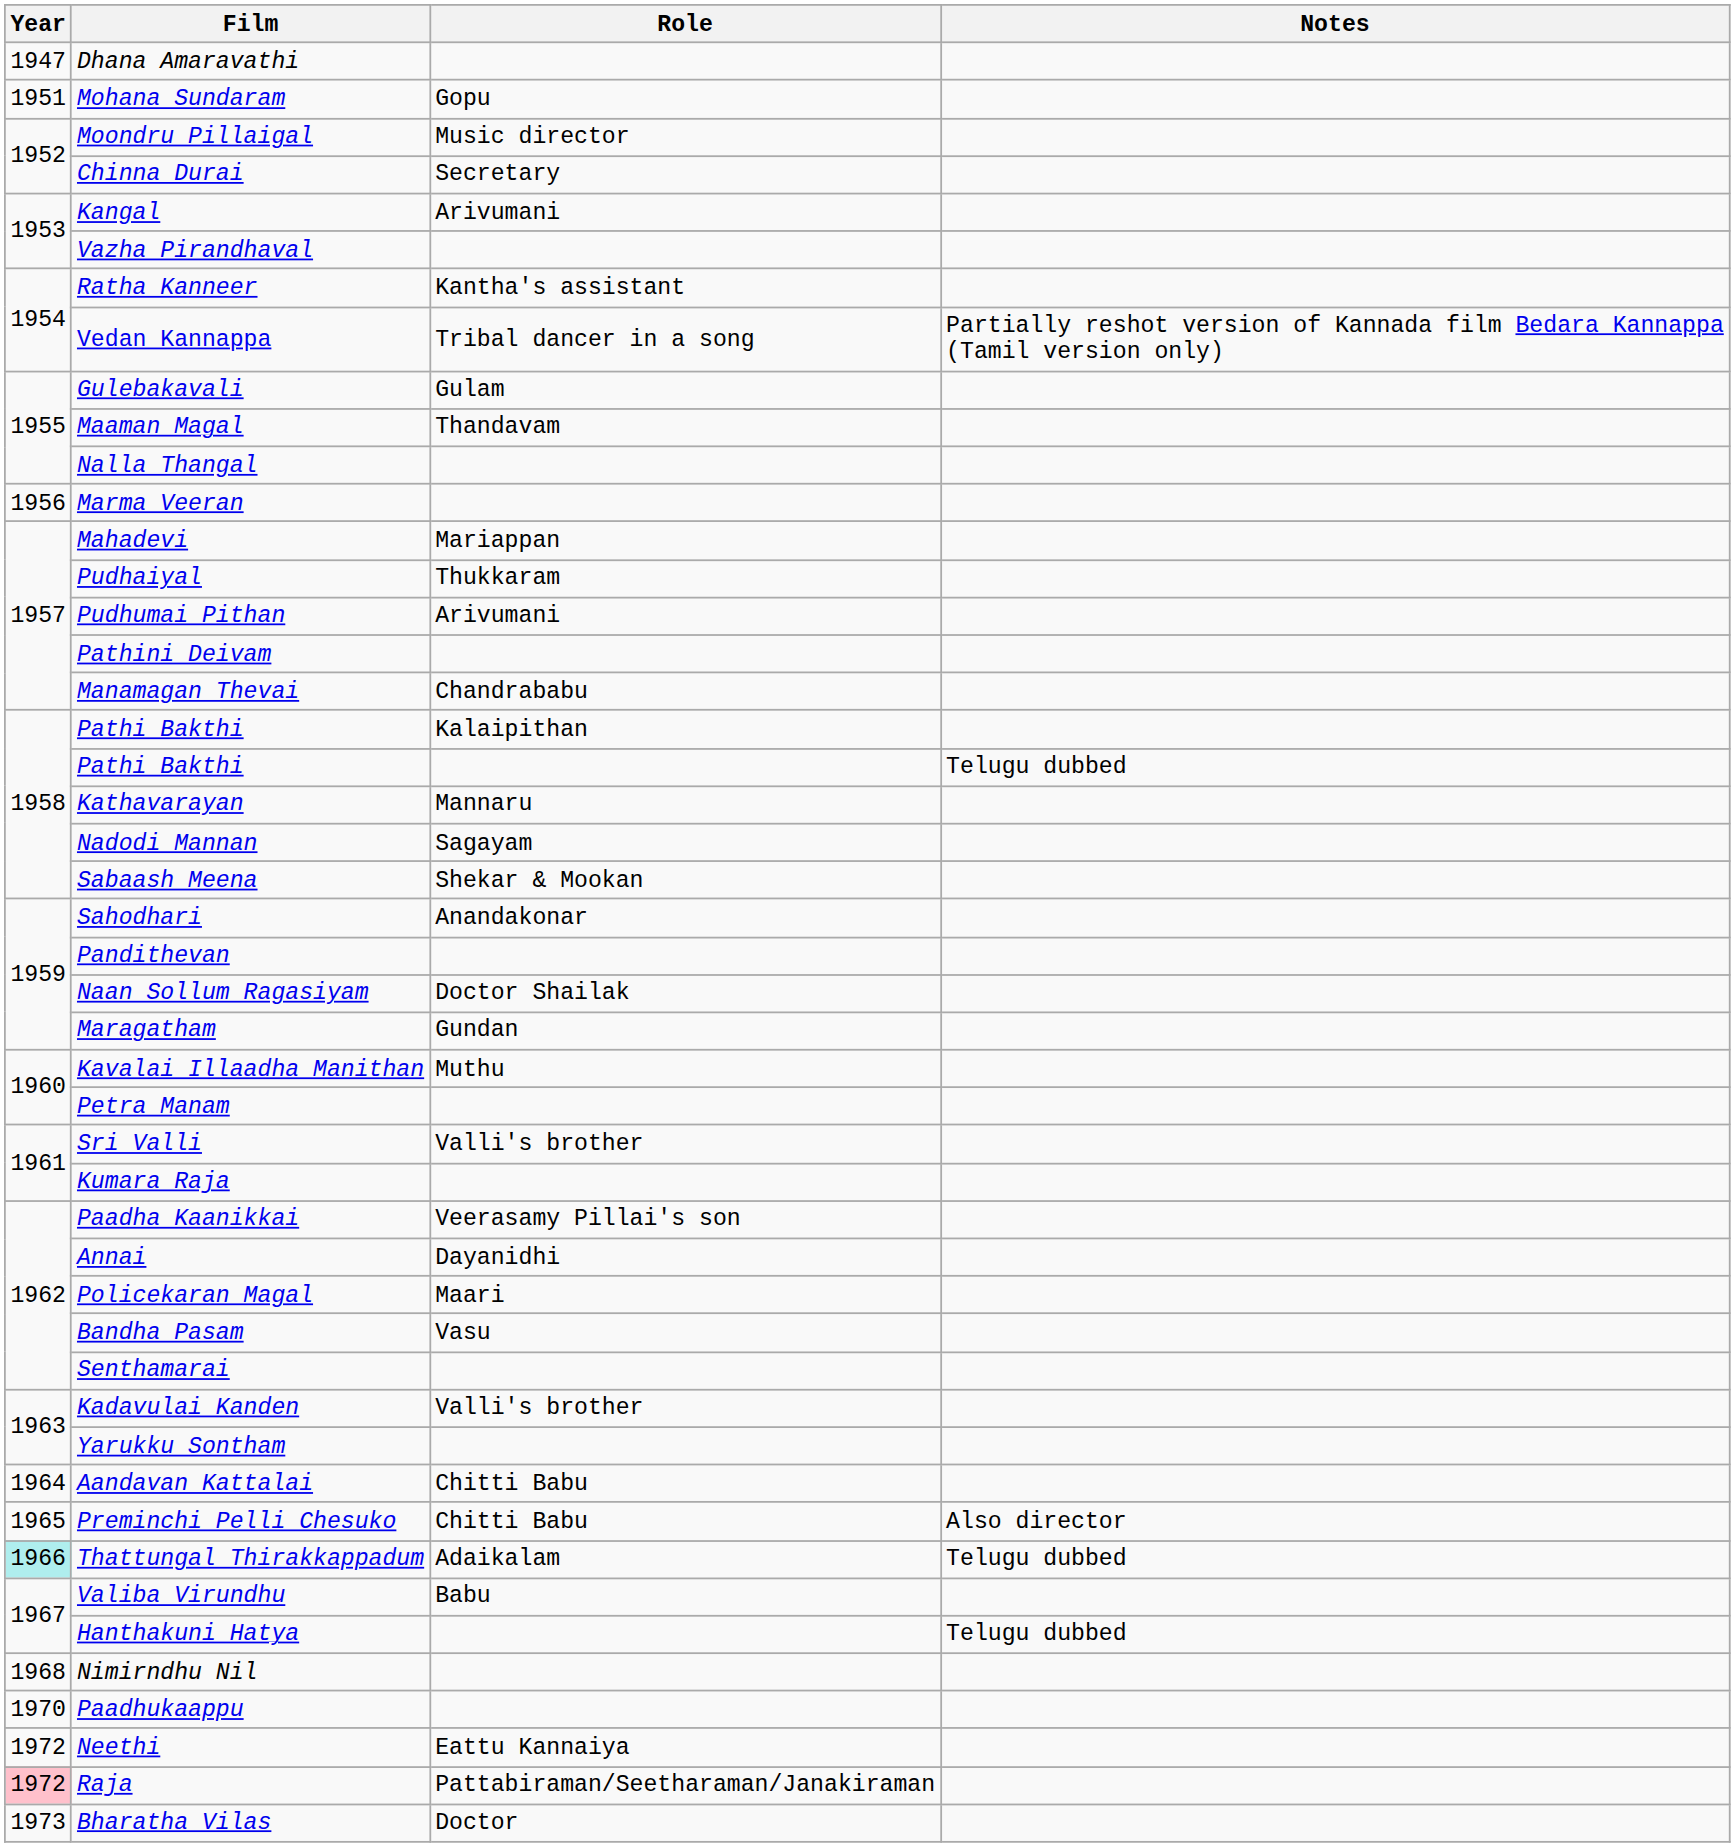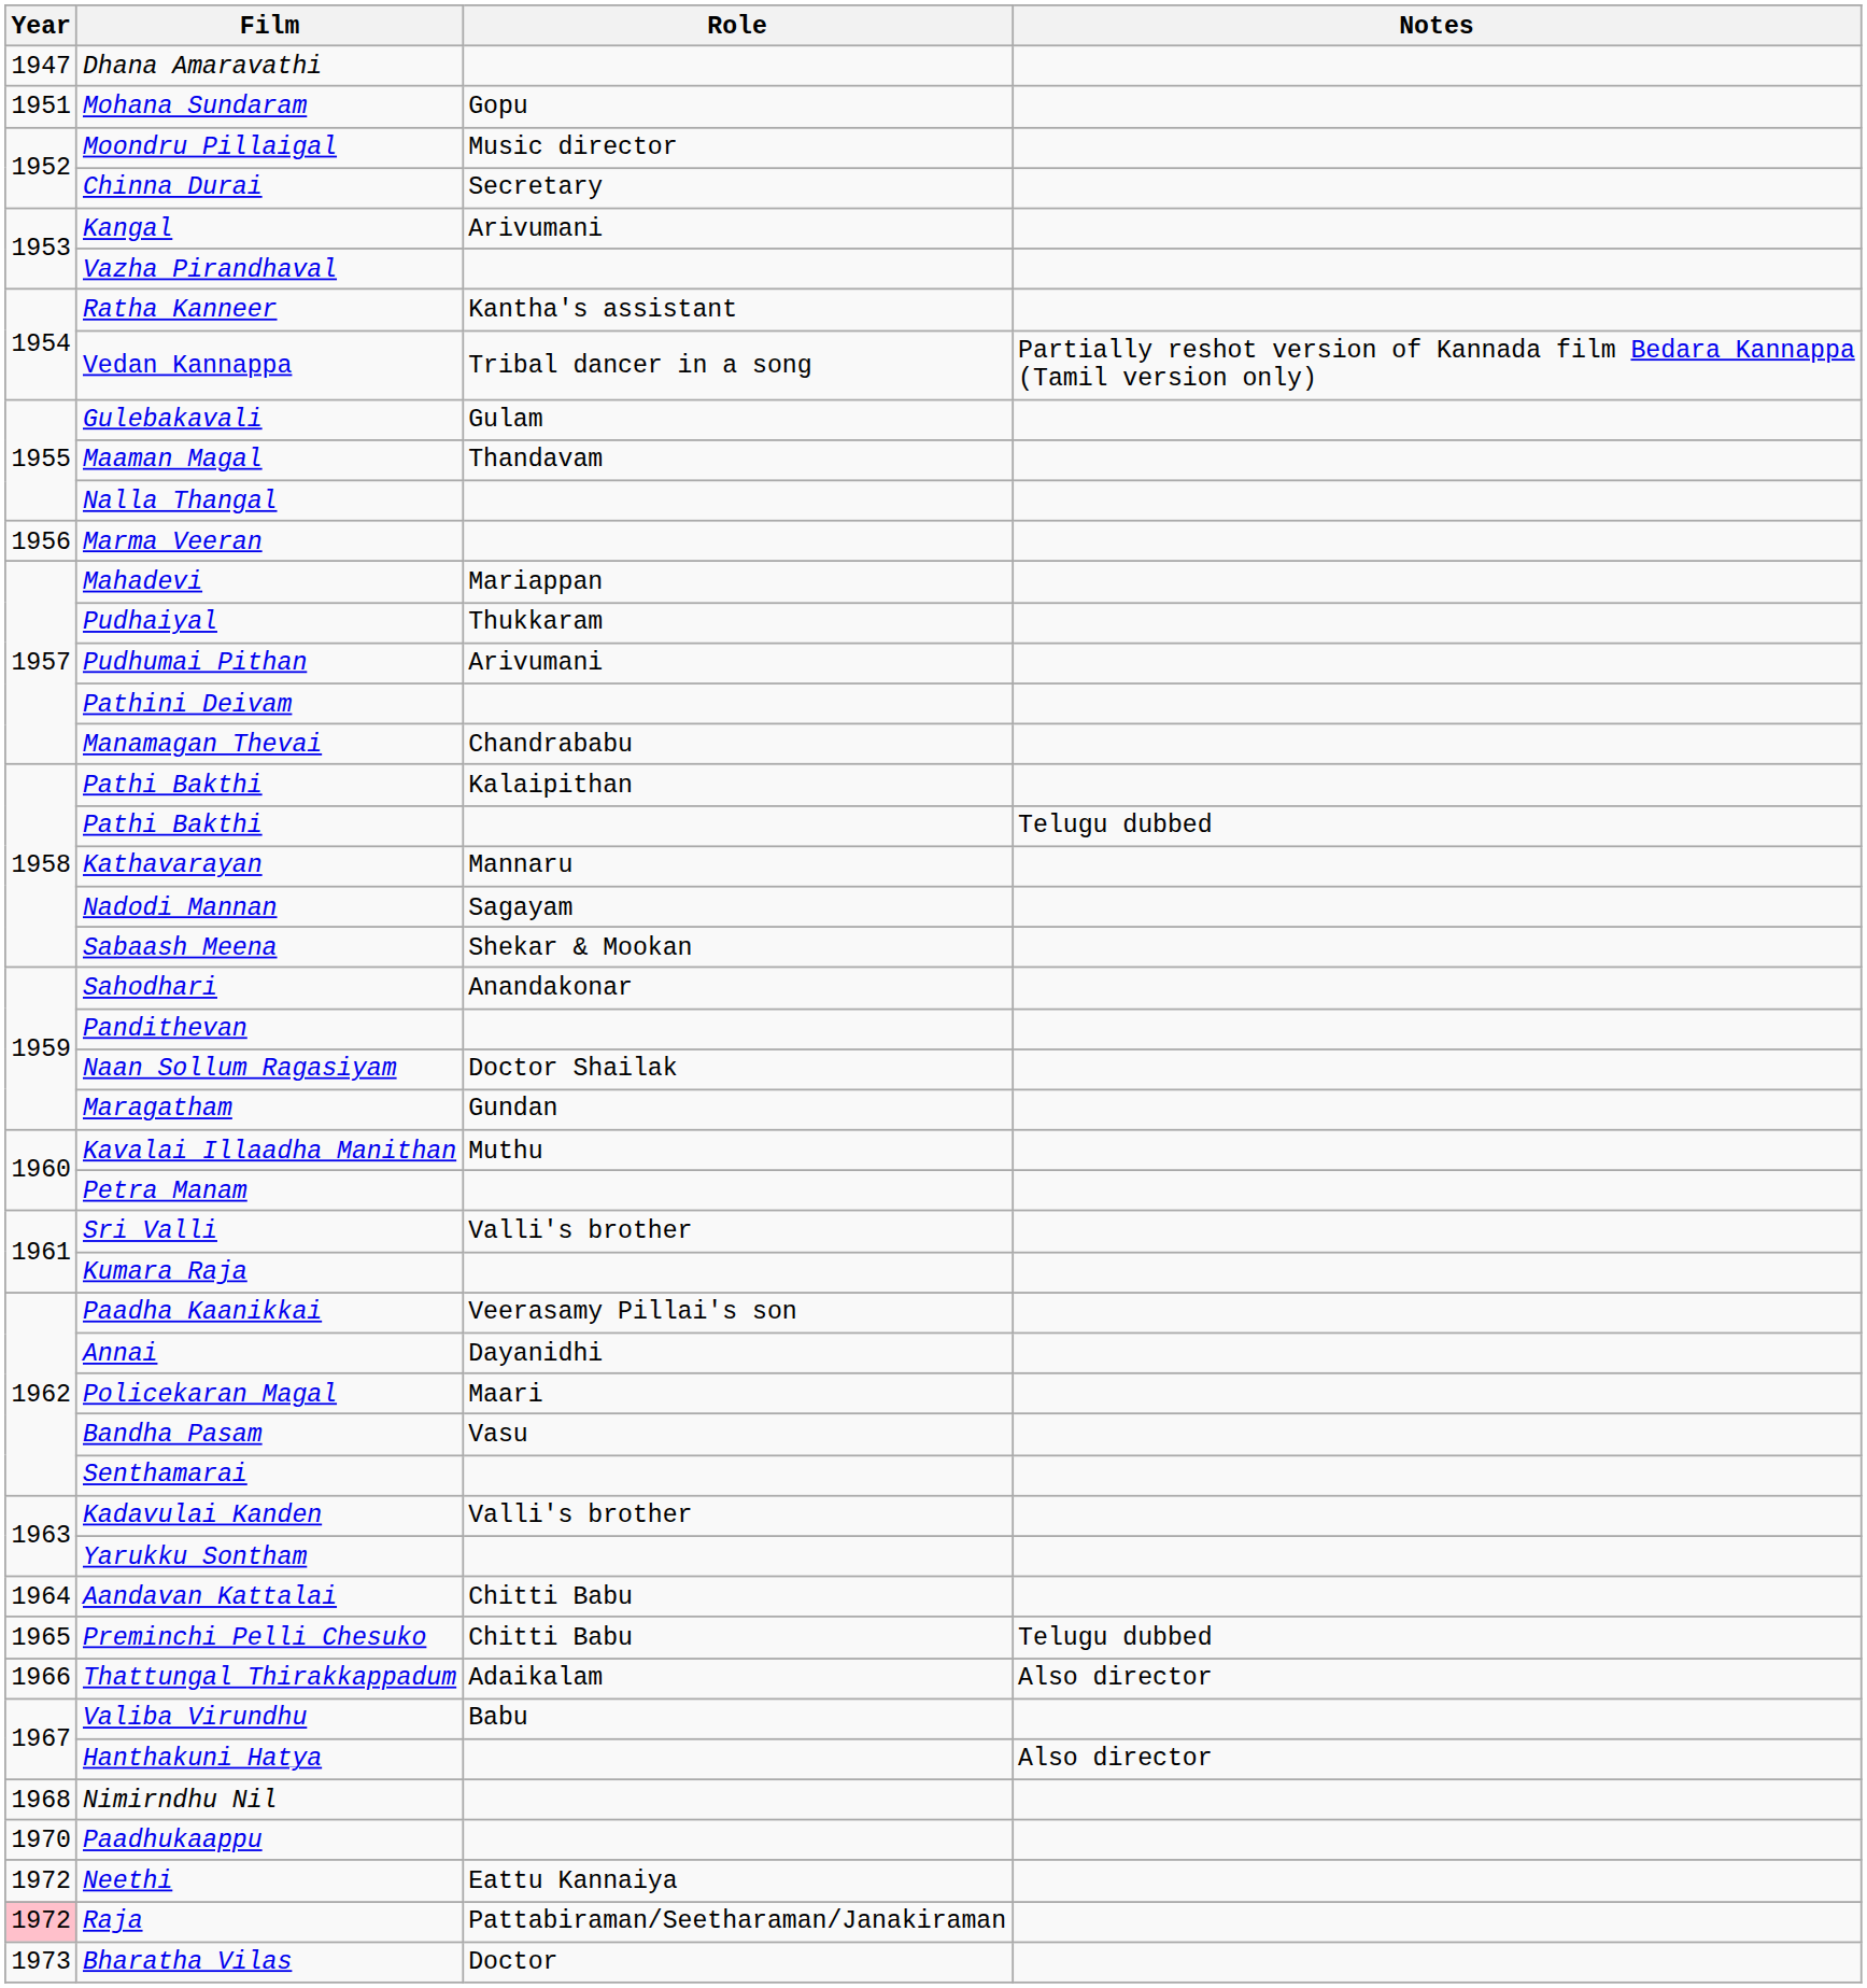Preminchi Pelli Chesuko | Notes: Also director -> Telugu dubbed
Thattungal Thirakkappadum | Year: paleturquoise background -> no background
Thattungal Thirakkappadum | Notes: Telugu dubbed -> Also director
Hanthakuni Hatya | Notes: Telugu dubbed -> Also director
